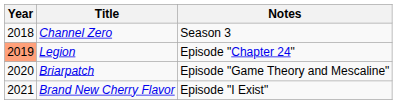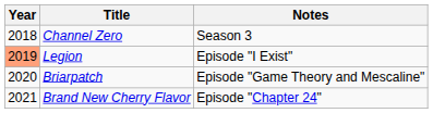Legion | Notes: Episode "Chapter 24" -> Episode "I Exist"
Brand New Cherry Flavor | Notes: Episode "I Exist" -> Episode "Chapter 24"
